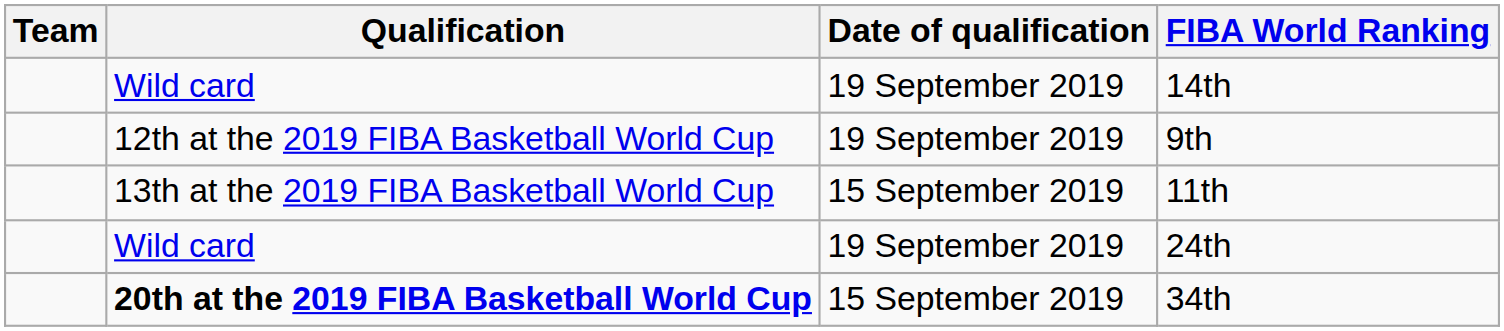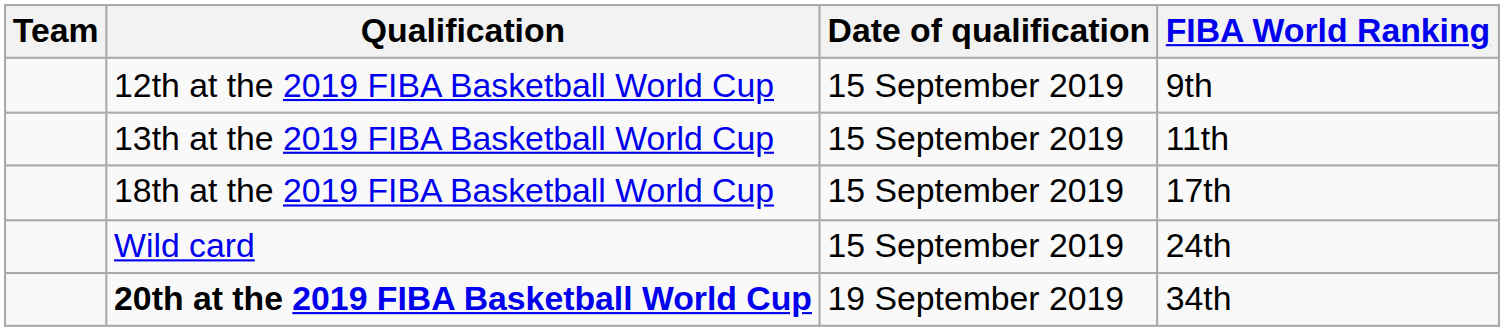- row: Wild card | 19 September 2019 | 14th
9th | Date of qualification: 19 September 2019 -> 15 September 2019
+ row: 18th at the 2019 FIBA Basketball World Cup | 15 September 2019 | 17th
24th | Date of qualification: 19 September 2019 -> 15 September 2019
34th | Date of qualification: 15 September 2019 -> 19 September 2019
